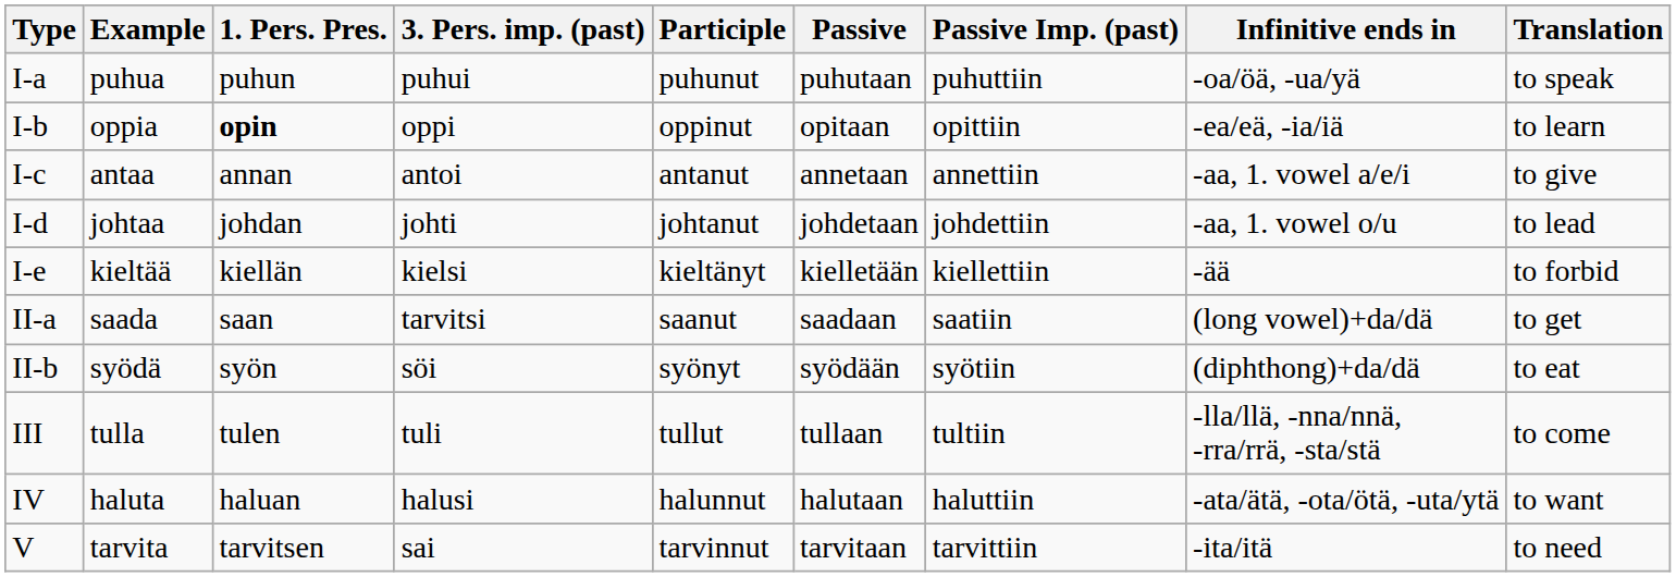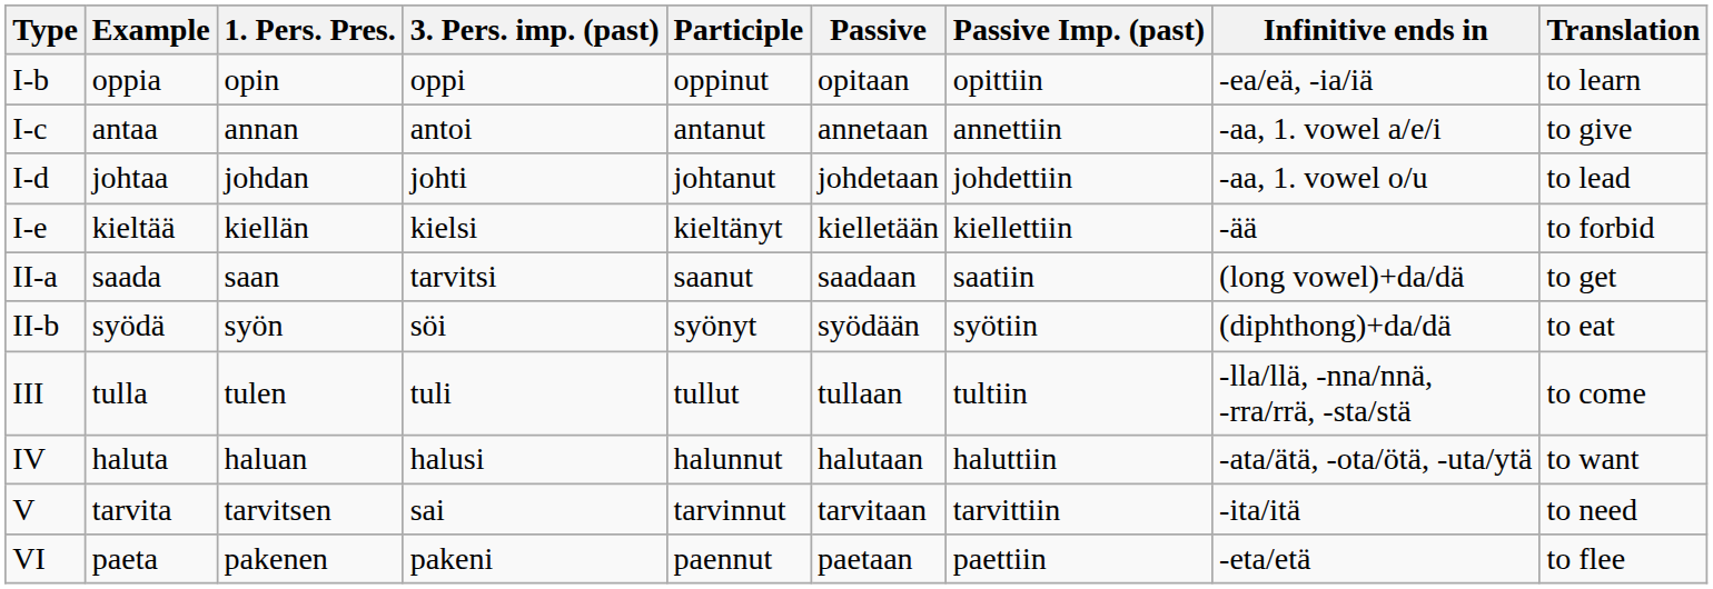- row: I-a | puhua | puhun | puhui | puhunut | puhutaan | puhuttiin | -oa/öä, -ua/yä | to speak
I-b | 1. Pers. Pres.: bold -> normal
+ row: VI | paeta | pakenen | pakeni | paennut | paetaan | paettiin | -eta/etä | to flee
